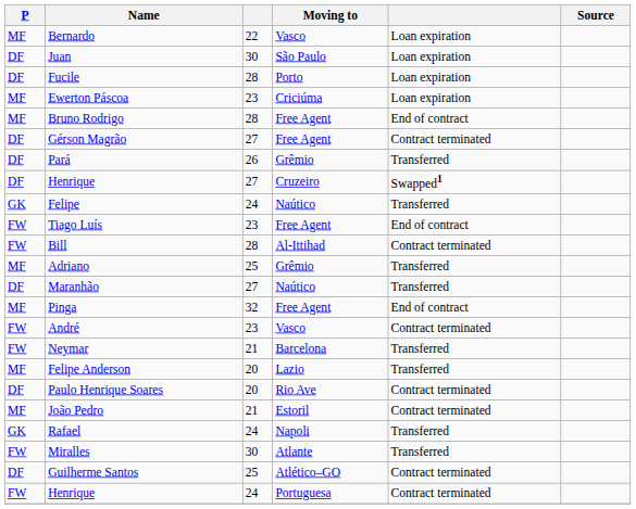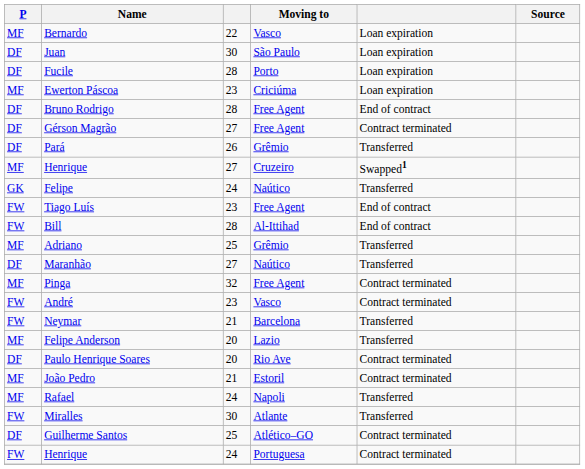Bruno Rodrigo | P: MF -> DF
Henrique / Cruzeiro | P: DF -> MF
Bill | column 5: Contract terminated -> End of contract
Pinga | column 5: End of contract -> Contract terminated
Rafael | P: GK -> MF
